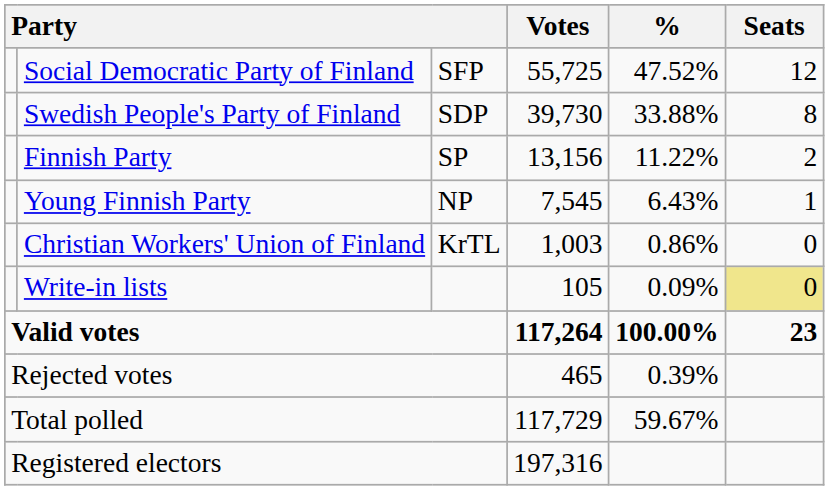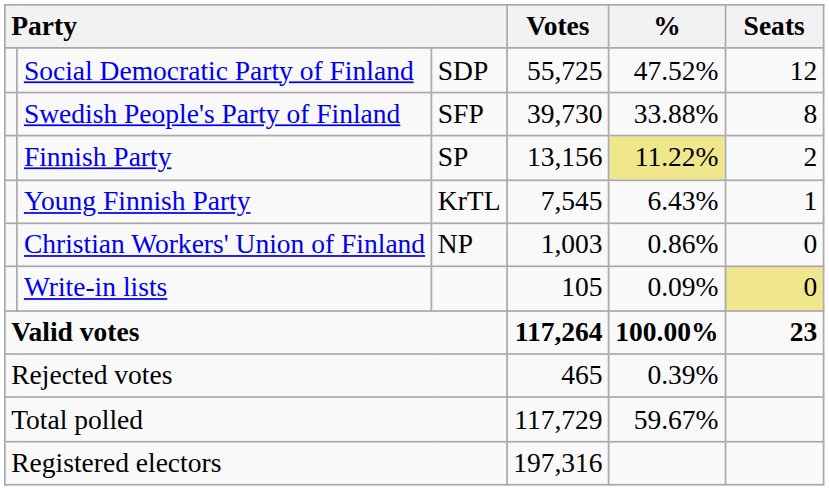Social Democratic Party of Finland | column 3: SFP -> SDP
Swedish People's Party of Finland | column 3: SDP -> SFP
Finnish Party | %: no background -> khaki background
Young Finnish Party | column 3: NP -> KrTL
Christian Workers' Union of Finland | column 3: KrTL -> NP
